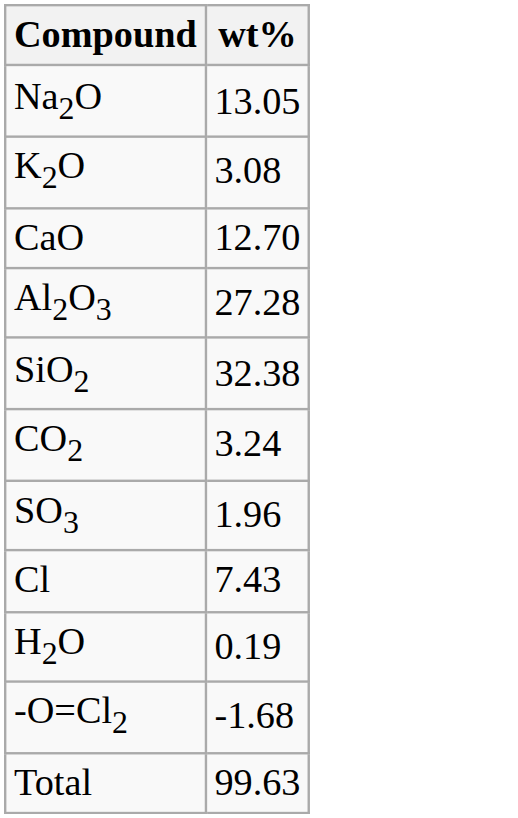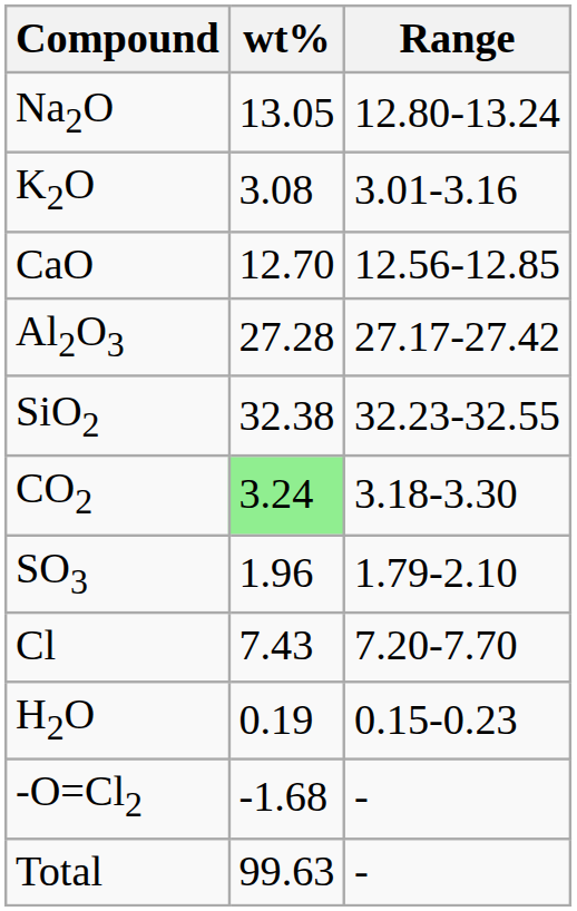+ column: Range | 12.80-13.24 | 3.01-3.16 | 12.56-12.85 | 27.17-27.42 | 32.23-32.55 | 3.18-3.30 | 1.79-2.10 | 7.20-7.70 | 0.15-0.23 | - | -
CO2 | wt%: no background -> lightgreen background
